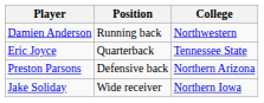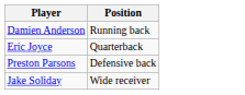- column: College | Northwestern | Tennessee State | Northern Arizona | Northern Iowa
